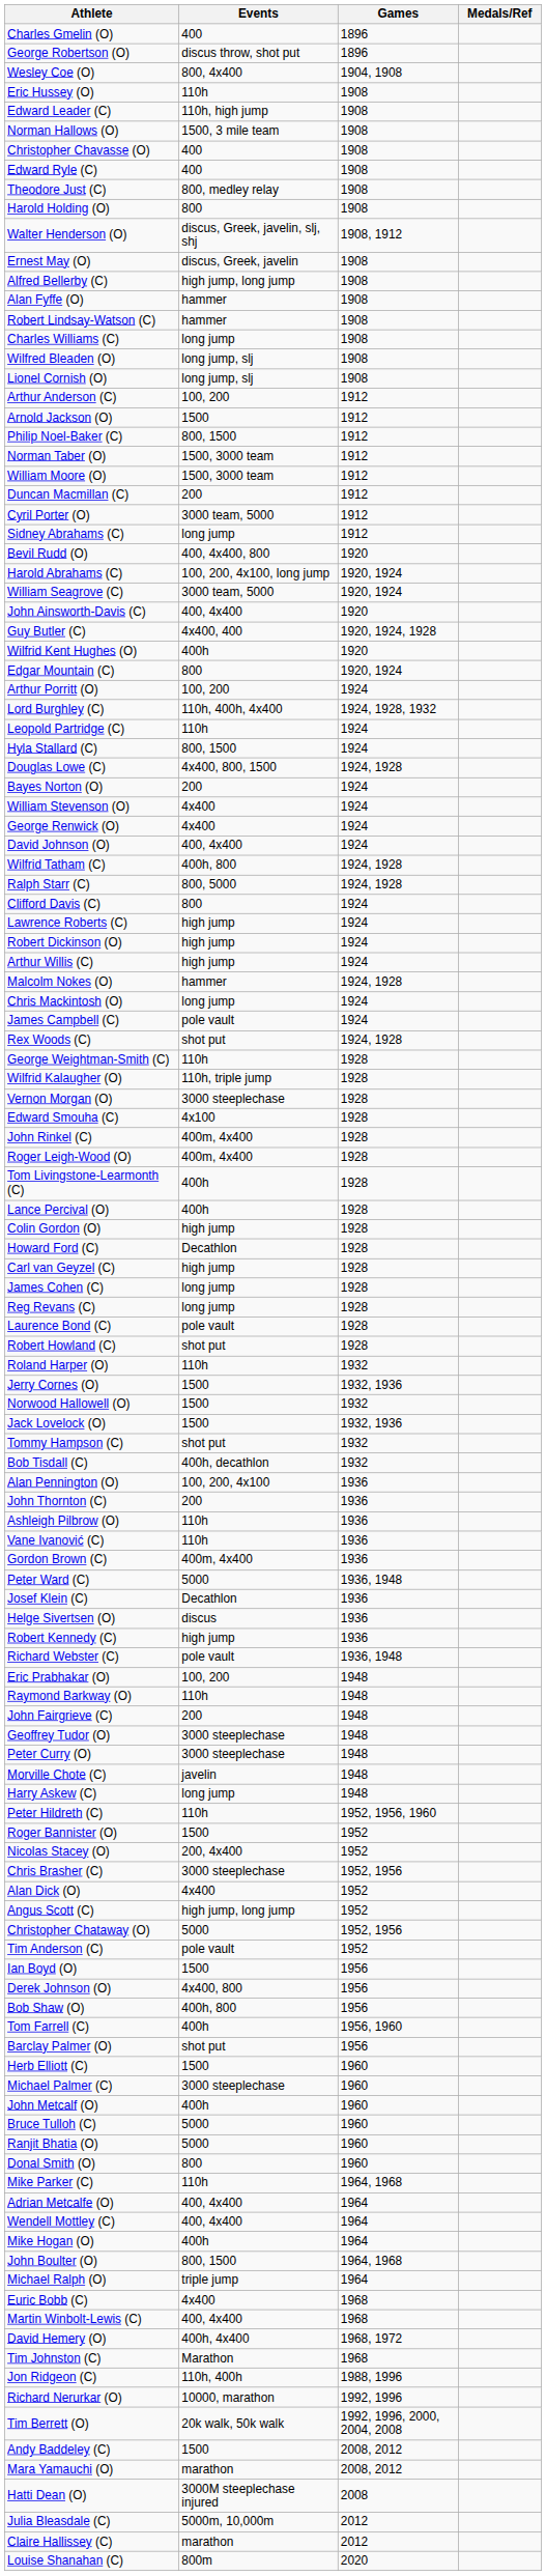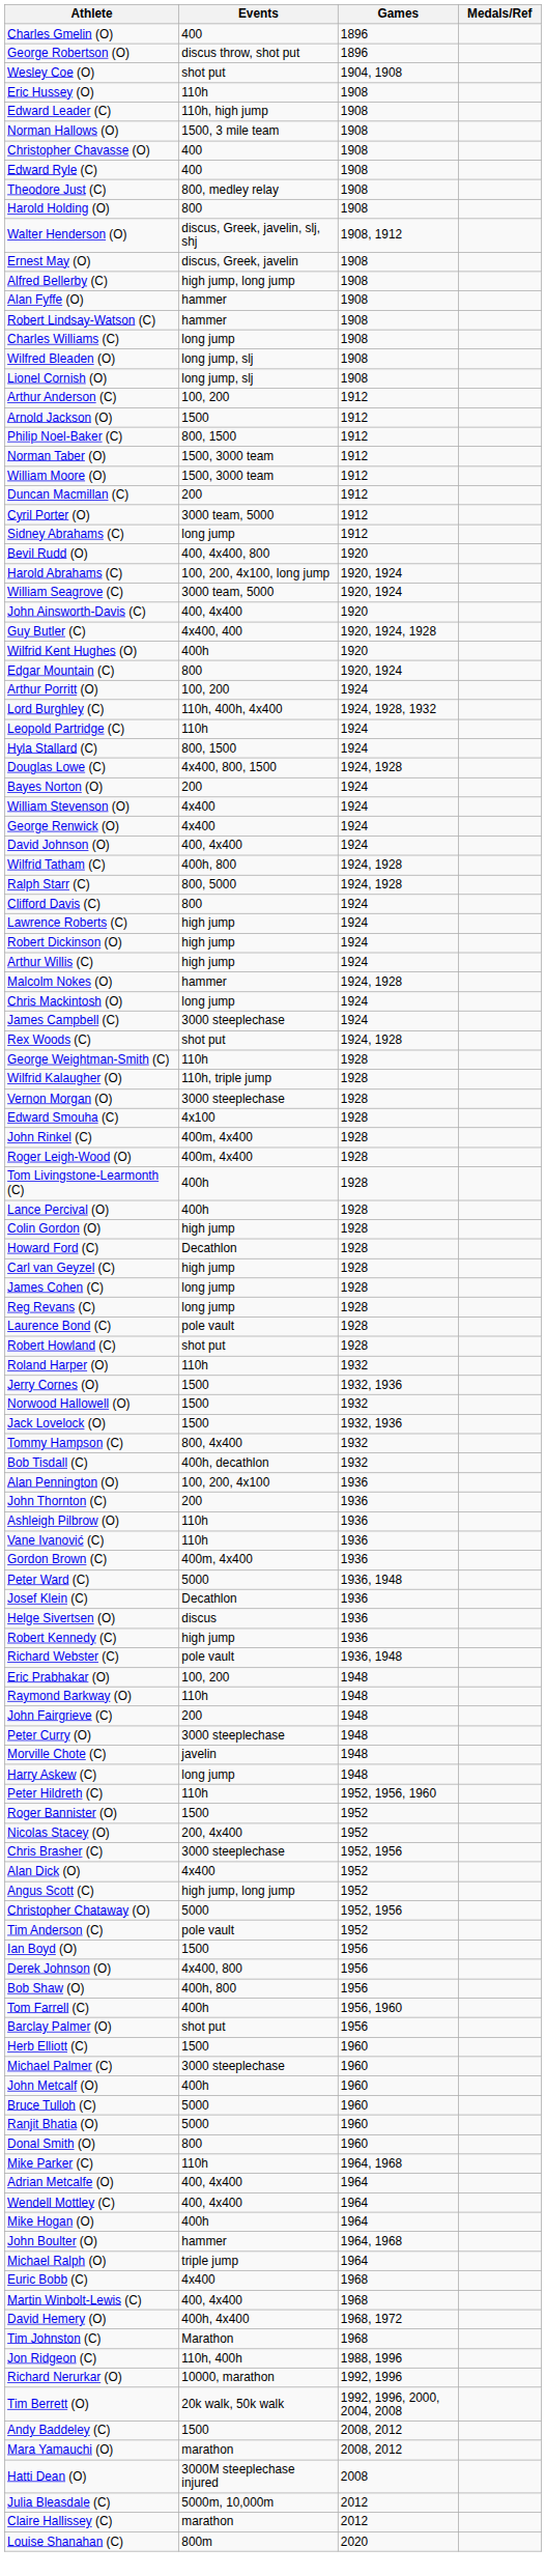Wesley Coe (O) | Events: 800, 4x400 -> shot put
James Campbell (C) | Events: pole vault -> 3000 steeplechase
Tommy Hampson (C) | Events: shot put -> 800, 4x400
- row: Geoffrey Tudor (O) | 3000 steeplechase | 1948
John Boulter (O) | Events: 800, 1500 -> hammer
